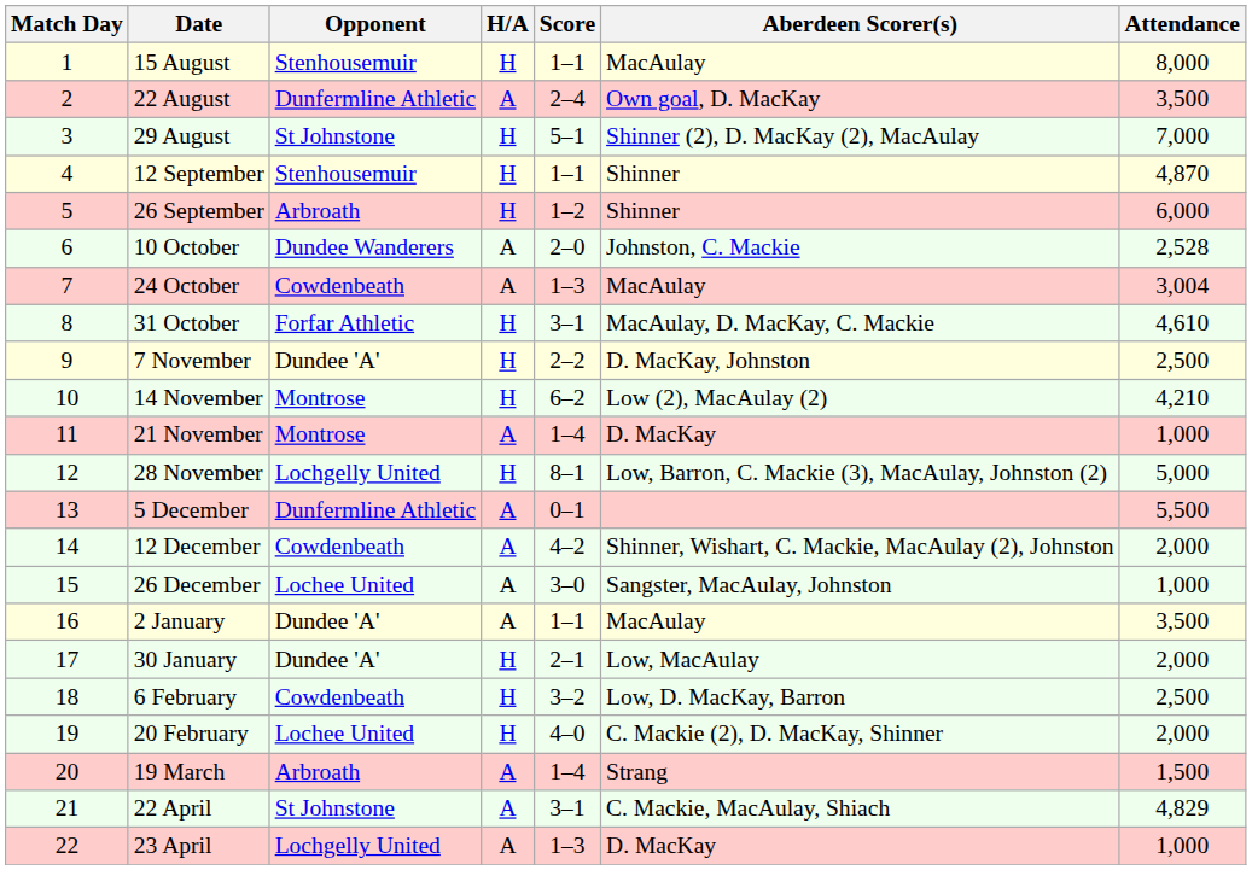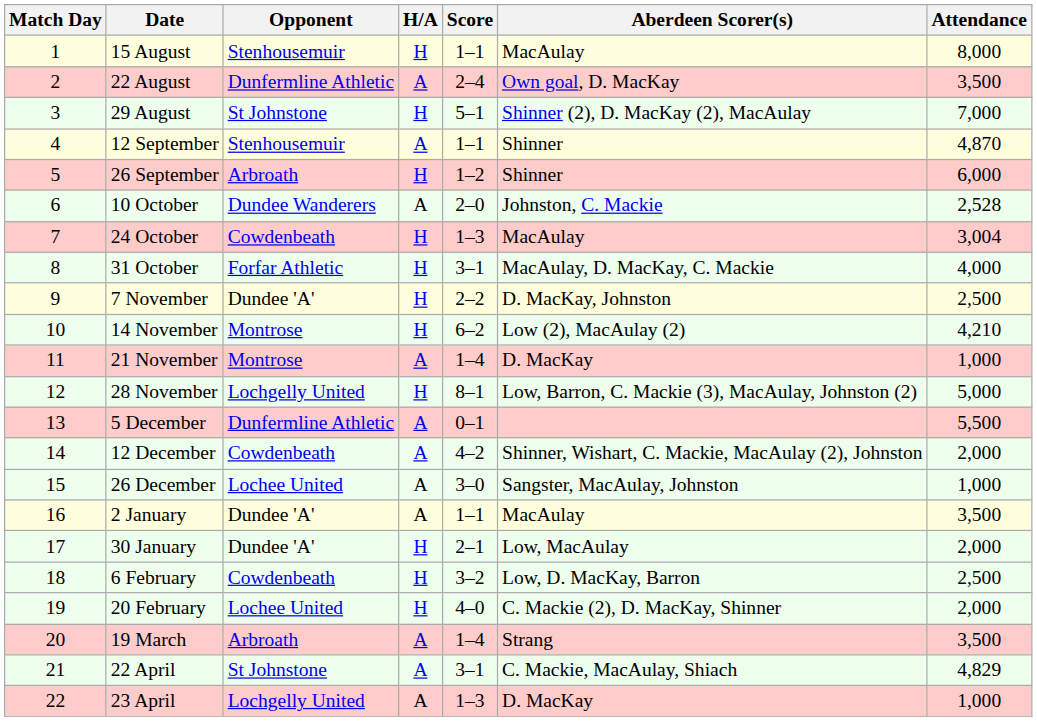12 September | H/A: H -> A
24 October | H/A: A -> H
31 October | Attendance: 4,610 -> 4,000
19 March | Attendance: 1,500 -> 3,500
